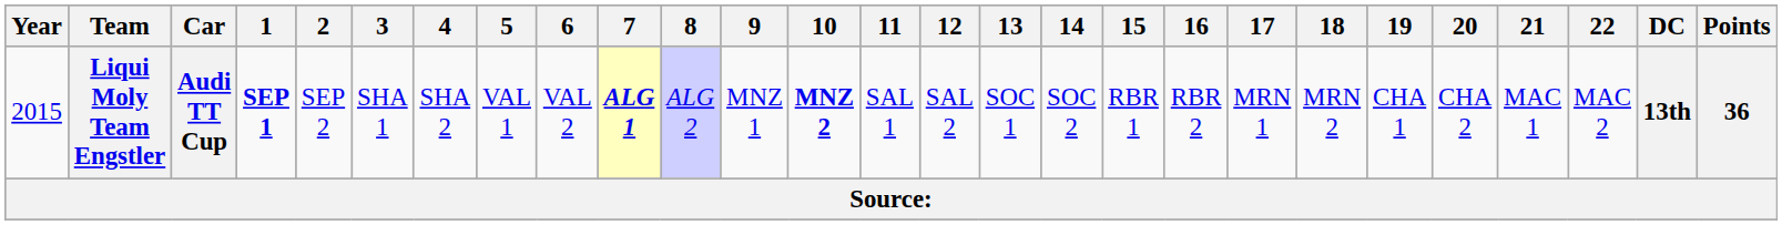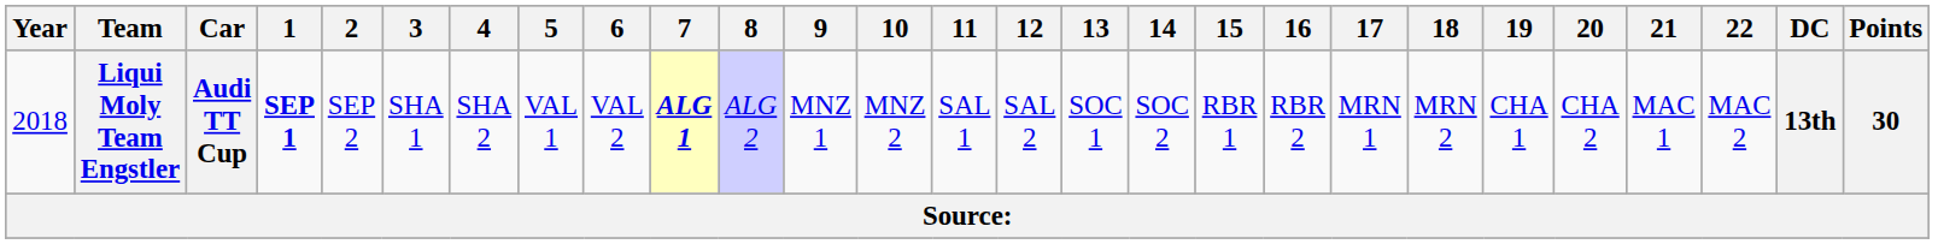Liqui Moly Team Engstler | Year: 2015 -> 2018
Liqui Moly Team Engstler | 10: bold -> normal
Liqui Moly Team Engstler | Points: 36 -> 30
